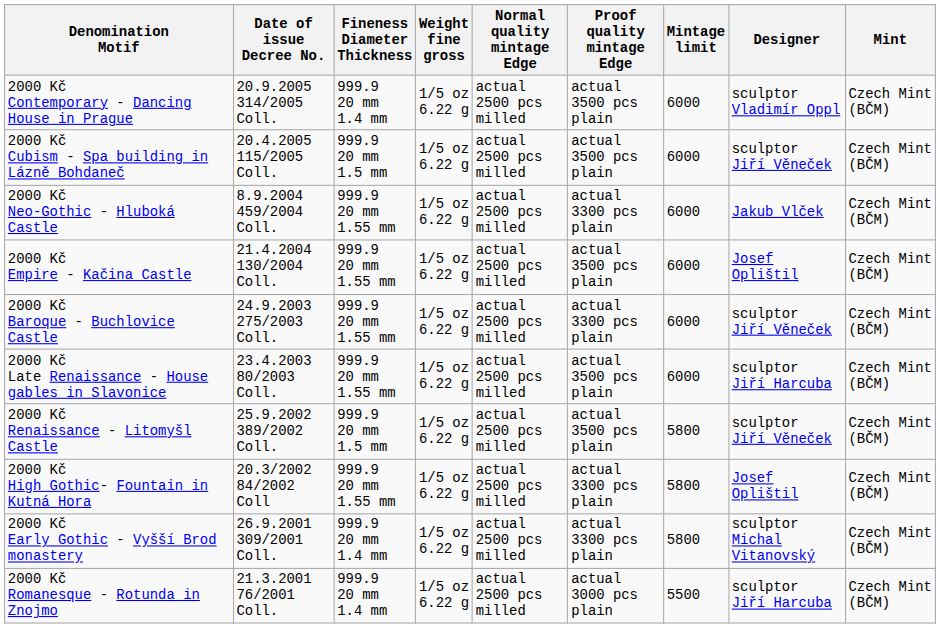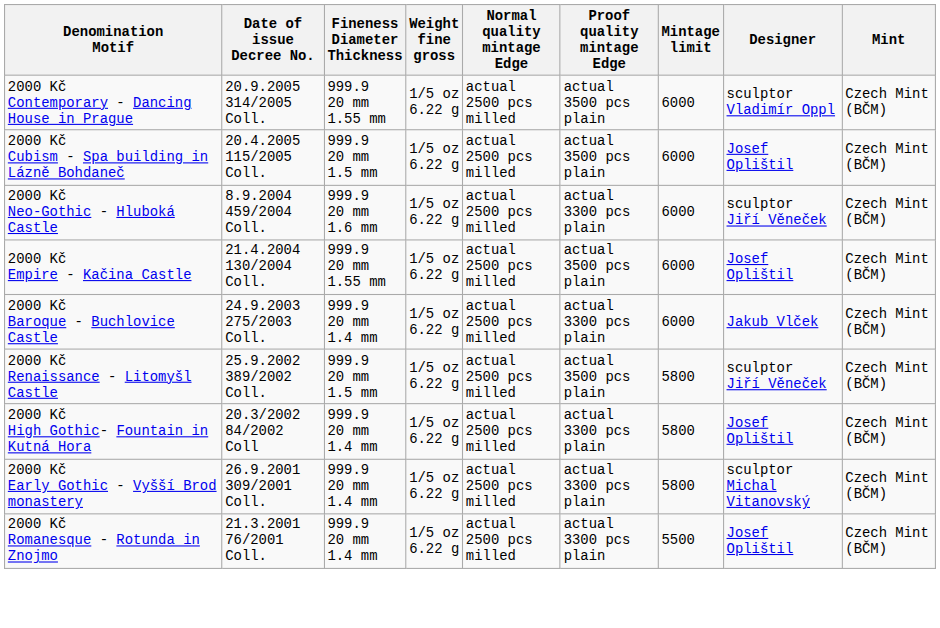2000 Kč Contemporary - Dancing House in Prague | Fineness Diameter Thickness: 999.9 20 mm 1.4 mm -> 999.9 20 mm 1.55 mm
2000 Kč Cubism - Spa building in Lázně Bohdaneč | Designer: sculptor Jiří Věneček -> Josef Oplištil
2000 Kč Neo-Gothic - Hluboká Castle | Fineness Diameter Thickness: 999.9 20 mm 1.55 mm -> 999.9 20 mm 1.6 mm
2000 Kč Neo-Gothic - Hluboká Castle | Designer: Jakub Vlček -> sculptor Jiří Věneček
2000 Kč Baroque - Buchlovice Castle | Fineness Diameter Thickness: 999.9 20 mm 1.55 mm -> 999.9 20 mm 1.4 mm
2000 Kč Baroque - Buchlovice Castle | Designer: sculptor Jiří Věneček -> Jakub Vlček
- row: 2000 Kč Late Renaissance - House gables in Slavonice | 23.4.2003 80/2003 Coll. | 999.9 20 mm 1.55 mm | 1/5 oz 6.22 g | actual 2500 pcs milled | actual 3500 pcs plain | 6000 | sculptor Jiří Harcuba | Czech Mint (BČM)
2000 Kč High Gothic- Fountain in Kutná Hora | Fineness Diameter Thickness: 999.9 20 mm 1.55 mm -> 999.9 20 mm 1.4 mm
2000 Kč Romanesque - Rotunda in Znojmo | Proof quality mintage Edge: actual 3000 pcs plain -> actual 3300 pcs plain
2000 Kč Romanesque - Rotunda in Znojmo | Designer: sculptor Jiří Harcuba -> Josef Oplištil
